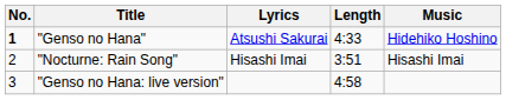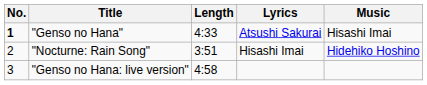columns swapped: Length <-> Lyrics
"Genso no Hana" | Music: Hidehiko Hoshino -> Hisashi Imai
"Nocturne: Rain Song" | Music: Hisashi Imai -> Hidehiko Hoshino
